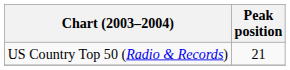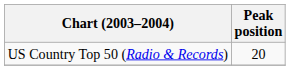US Country Top 50 (Radio & Records) | Peak position: 21 -> 20
